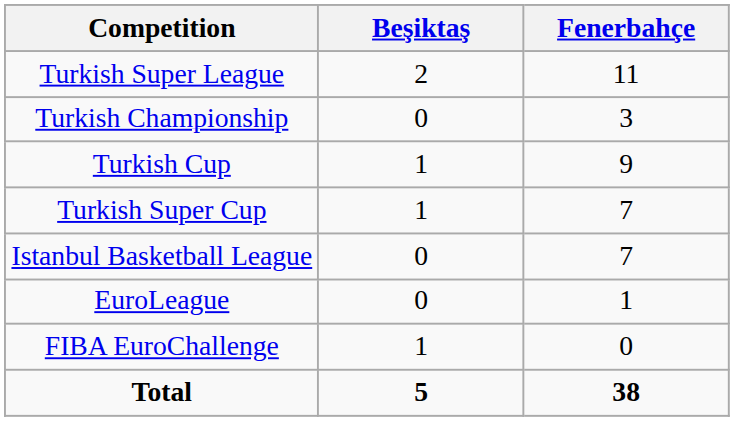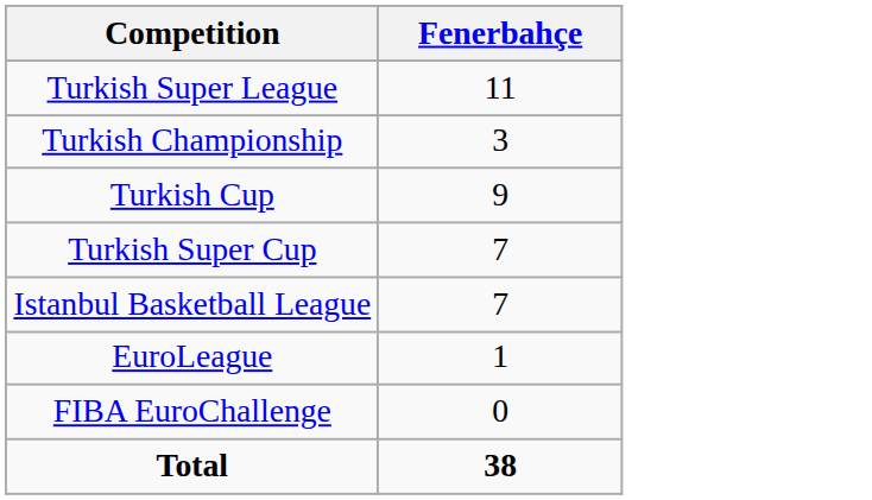- column: Beşiktaş | 2 | 0 | 1 | 1 | 0 | 0 | 1 | 5
